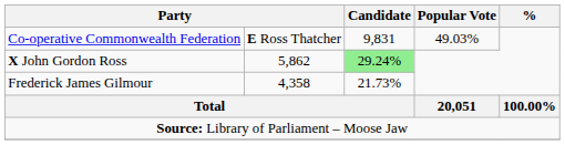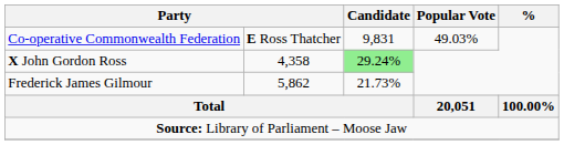X John Gordon Ross | column 2: 5,862 -> 4,358
Frederick James Gilmour | column 2: 4,358 -> 5,862
